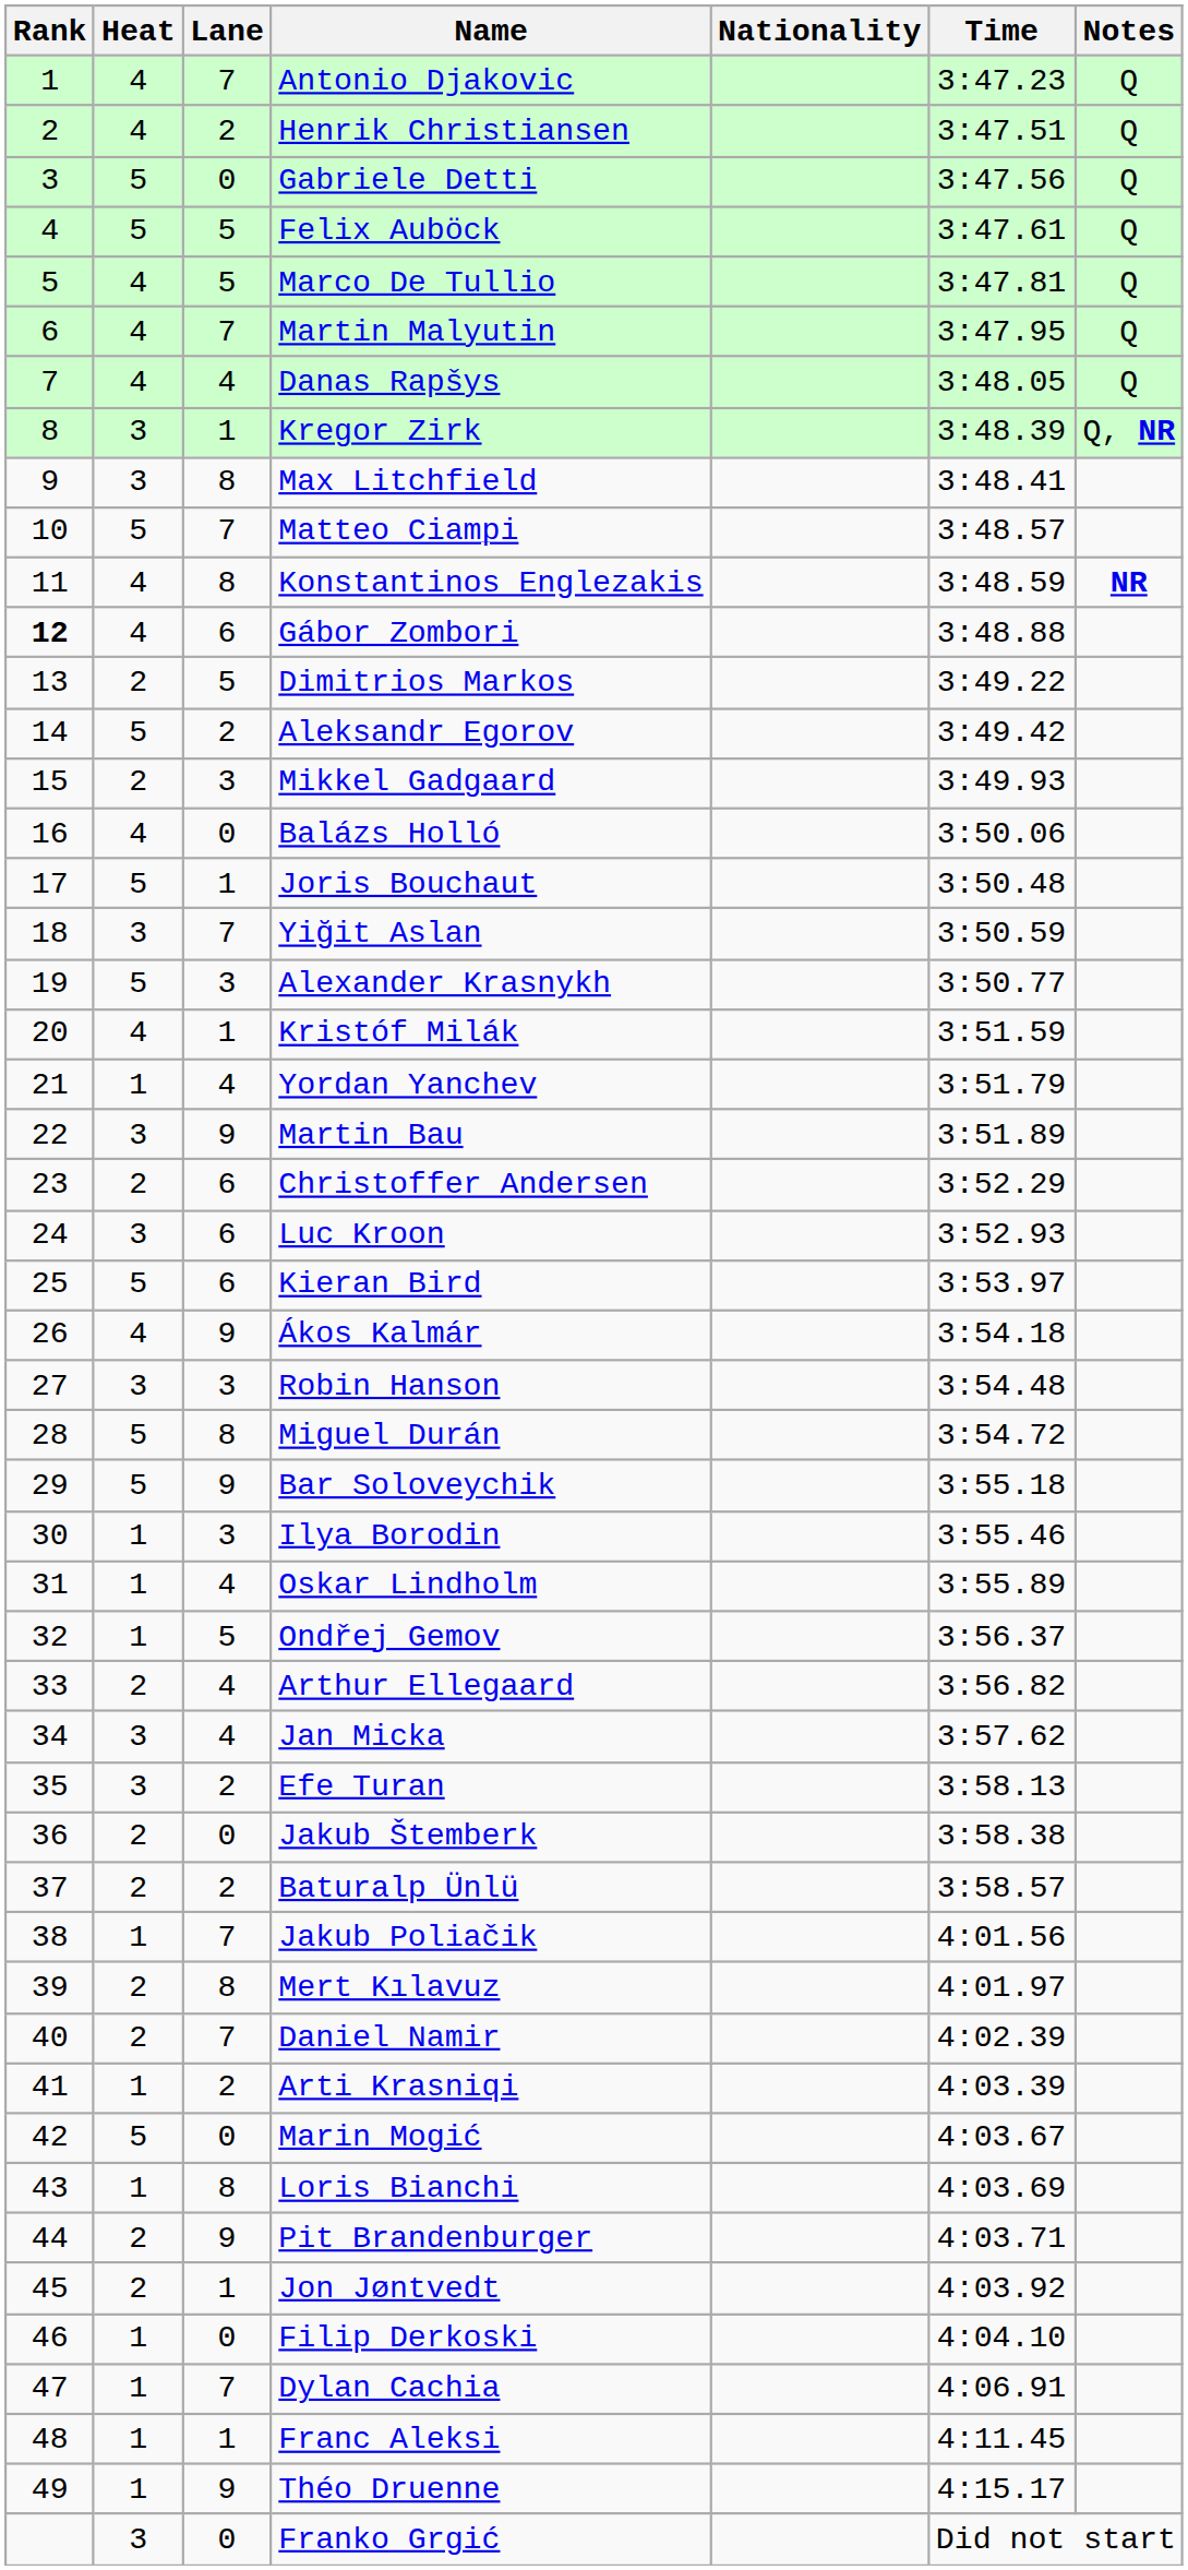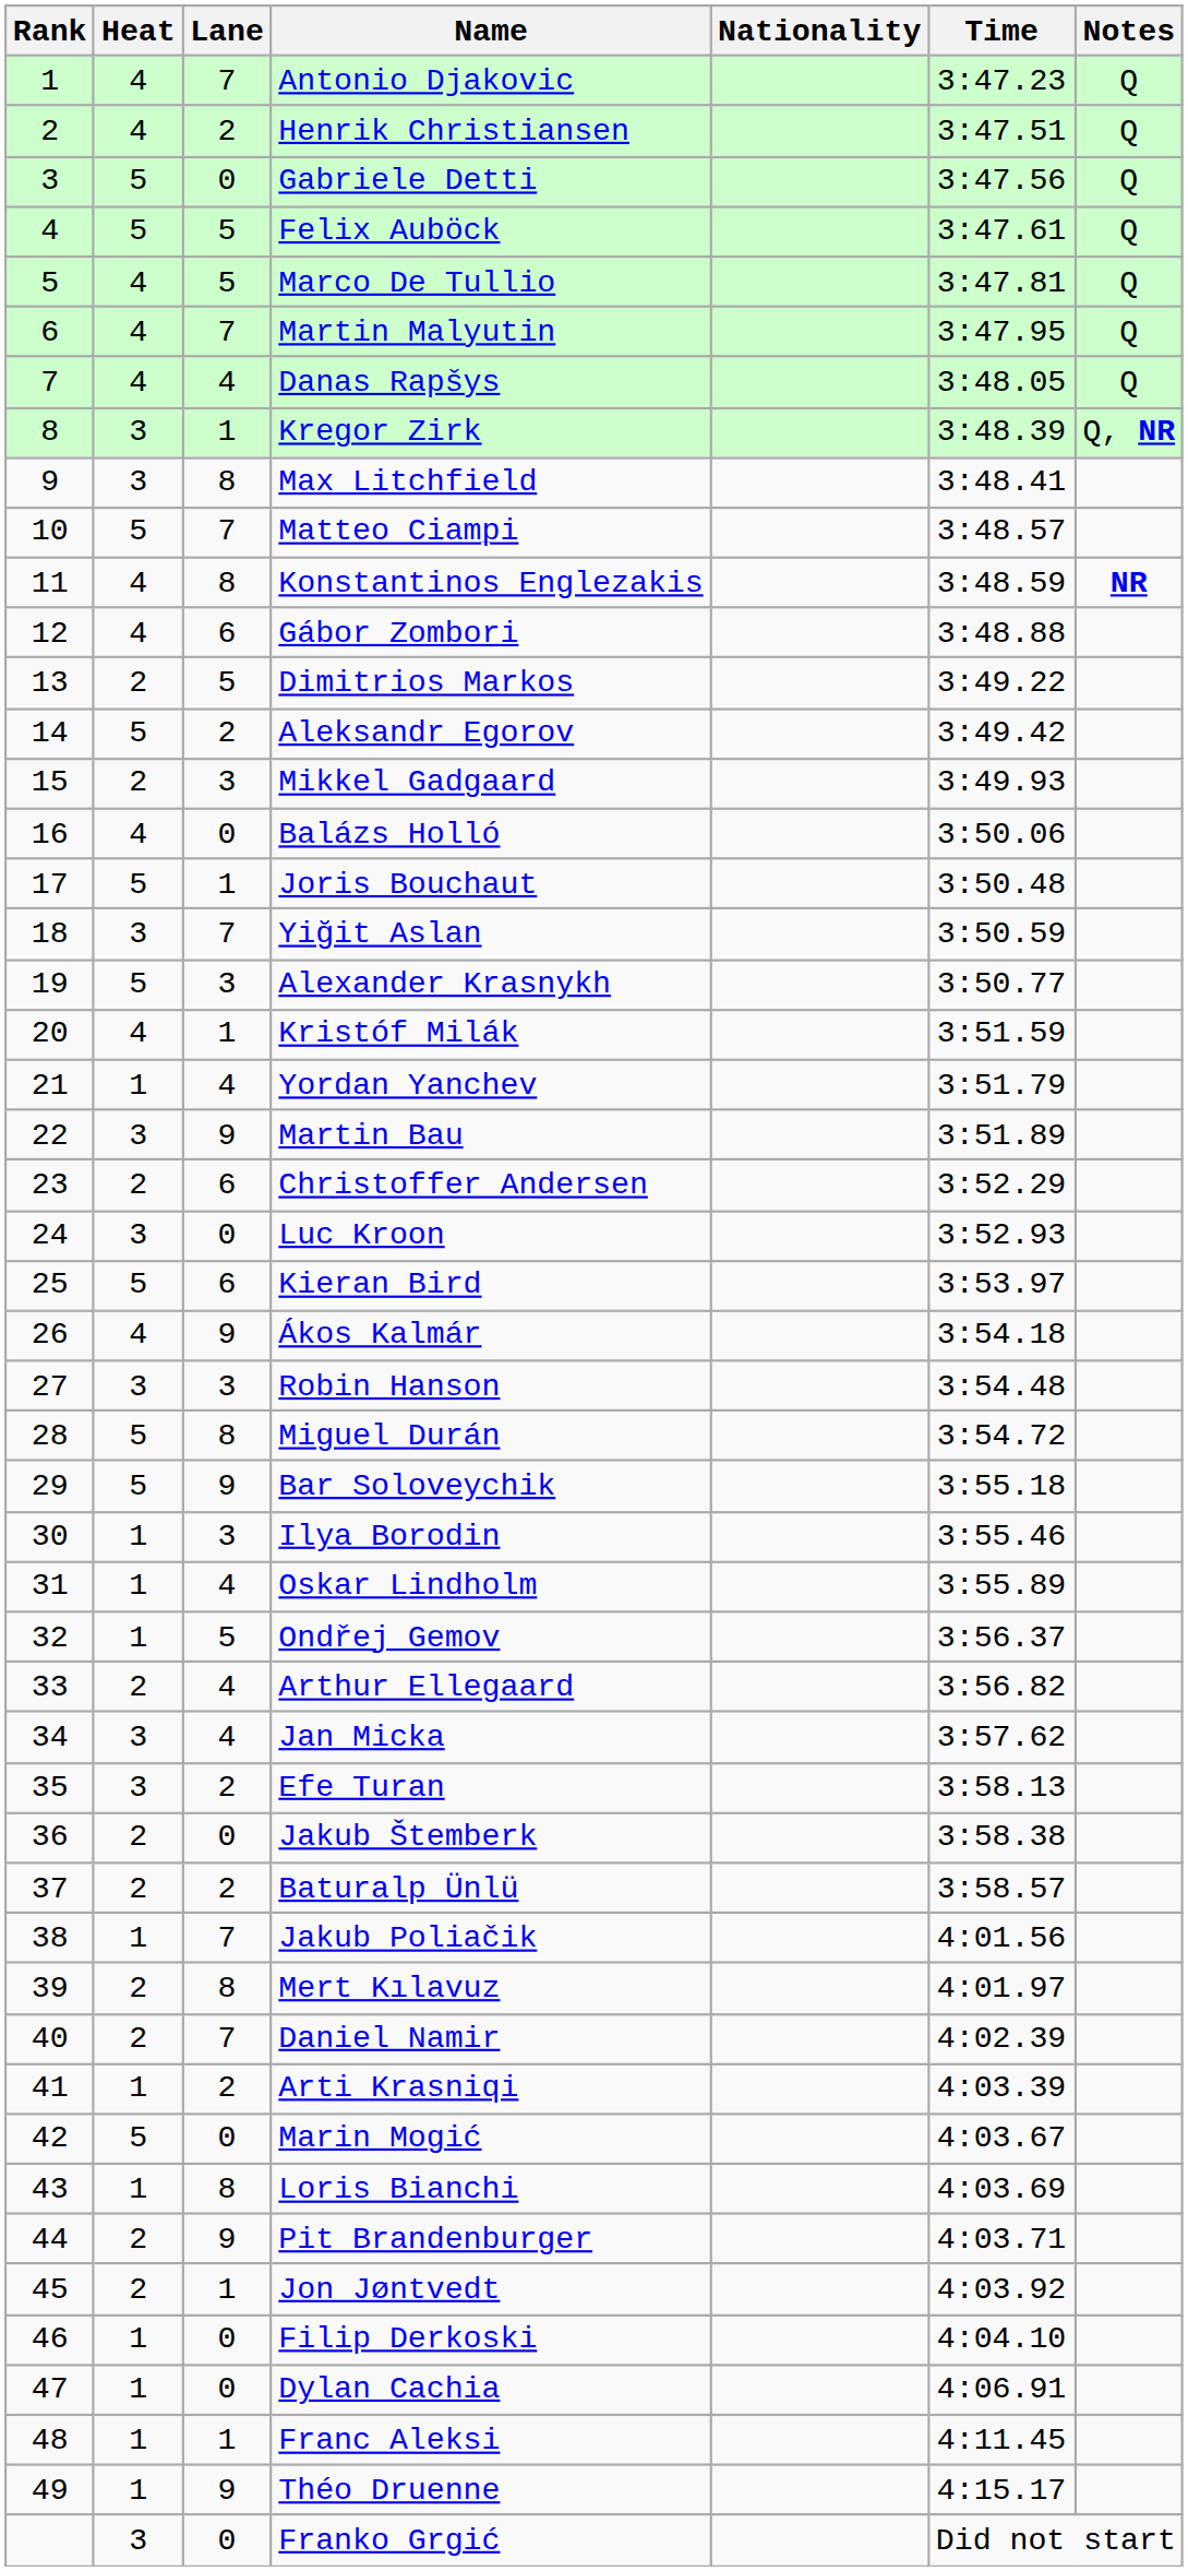Gábor Zombori | Rank: bold -> normal
Luc Kroon | Lane: 6 -> 0
Dylan Cachia | Lane: 7 -> 0
